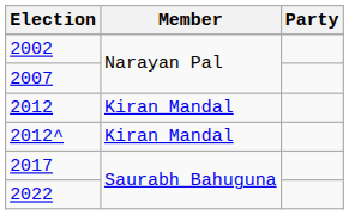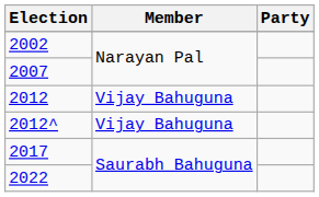2012 | Member: Kiran Mandal -> Vijay Bahuguna
2012^ | Member: Kiran Mandal -> Vijay Bahuguna
